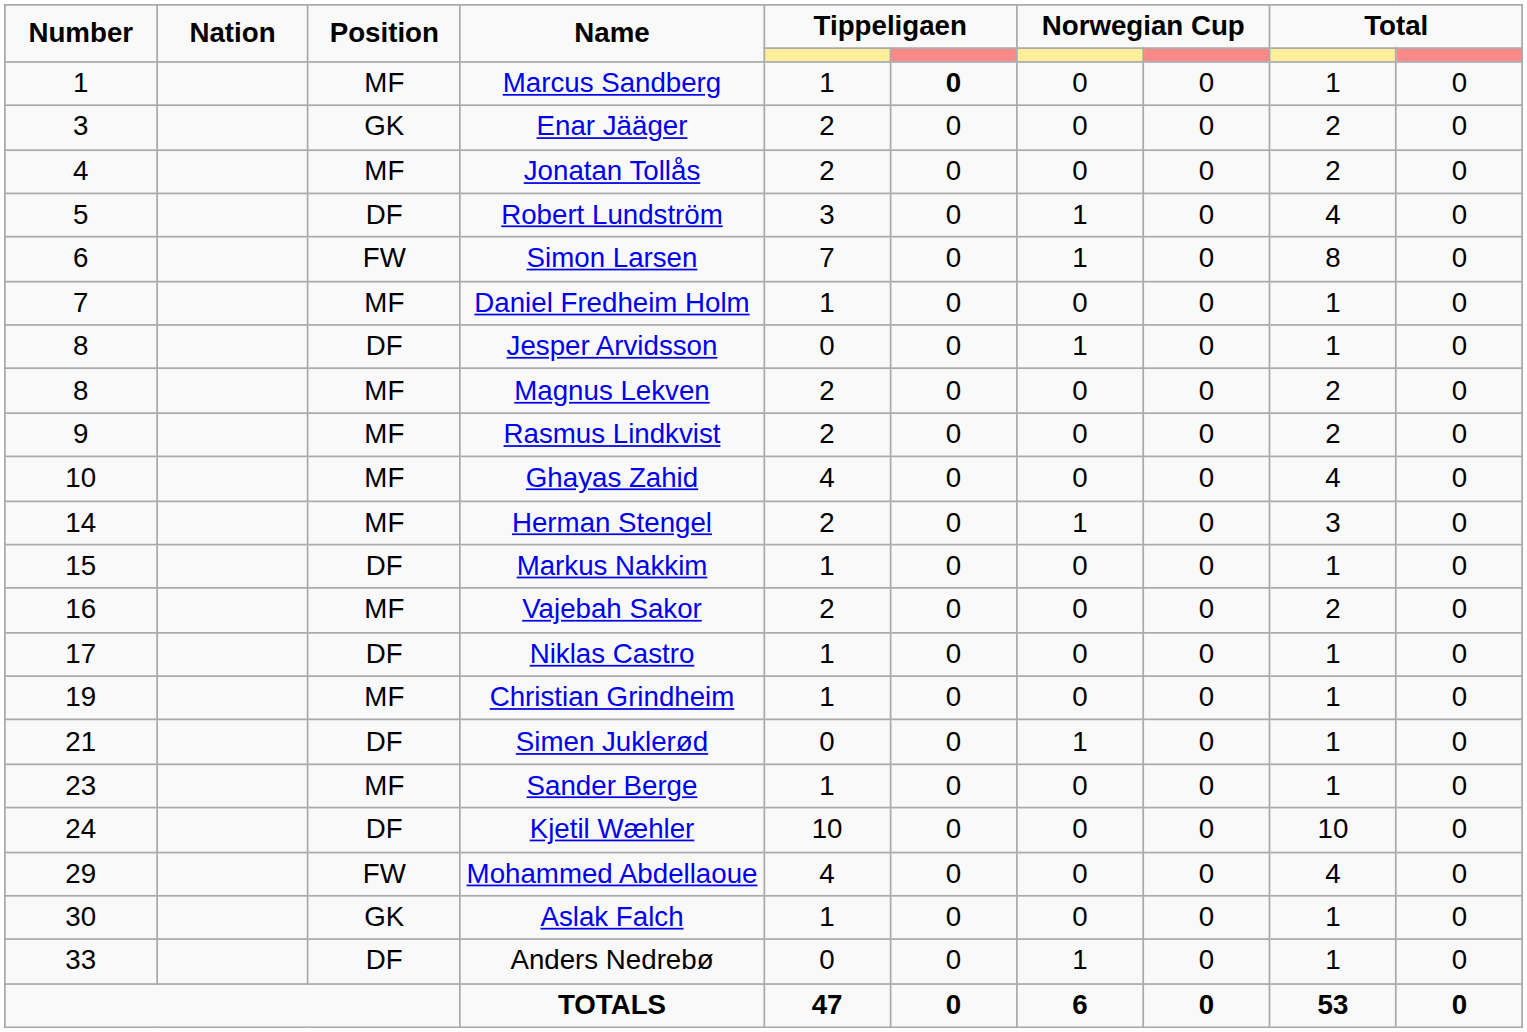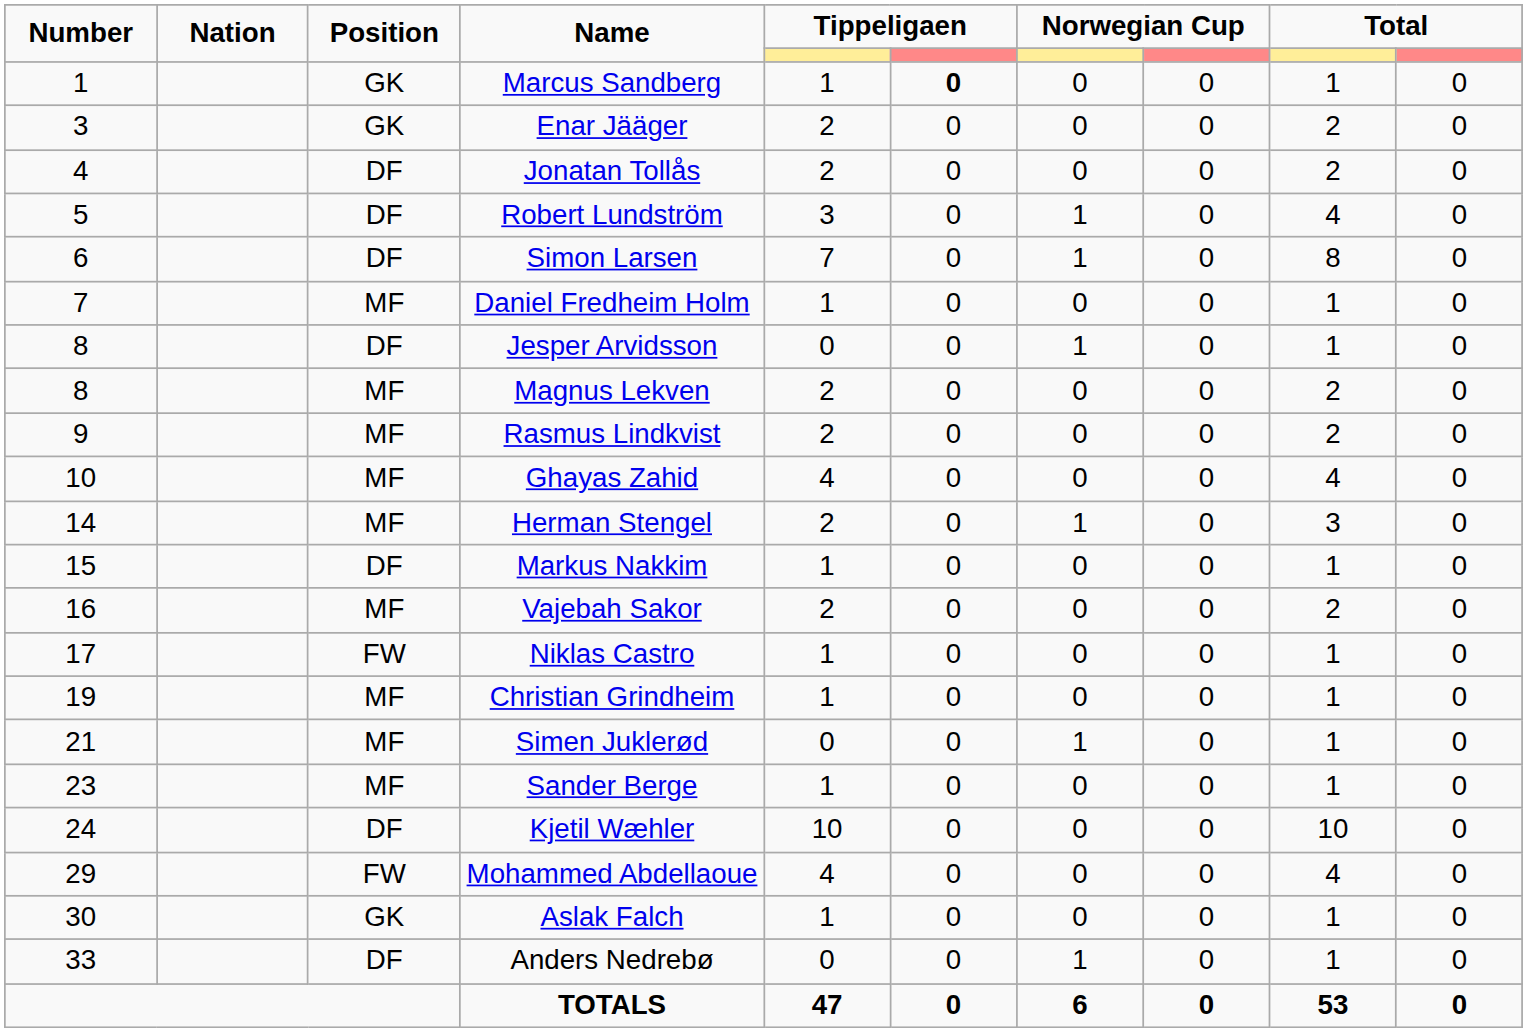Marcus Sandberg | Position: MF -> GK
Jonatan Tollås | Position: MF -> DF
Simon Larsen | Position: FW -> DF
Niklas Castro | Position: DF -> FW
Simen Juklerød | Position: DF -> MF
